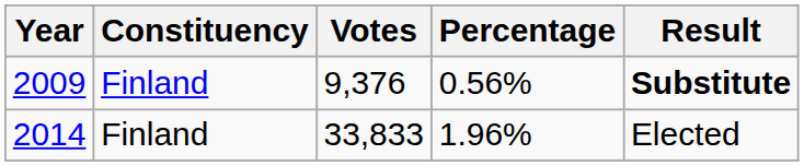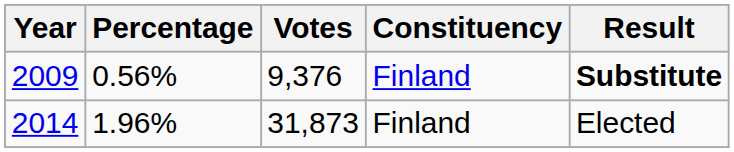columns swapped: Constituency <-> Percentage
2014 | Votes: 33,833 -> 31,873
